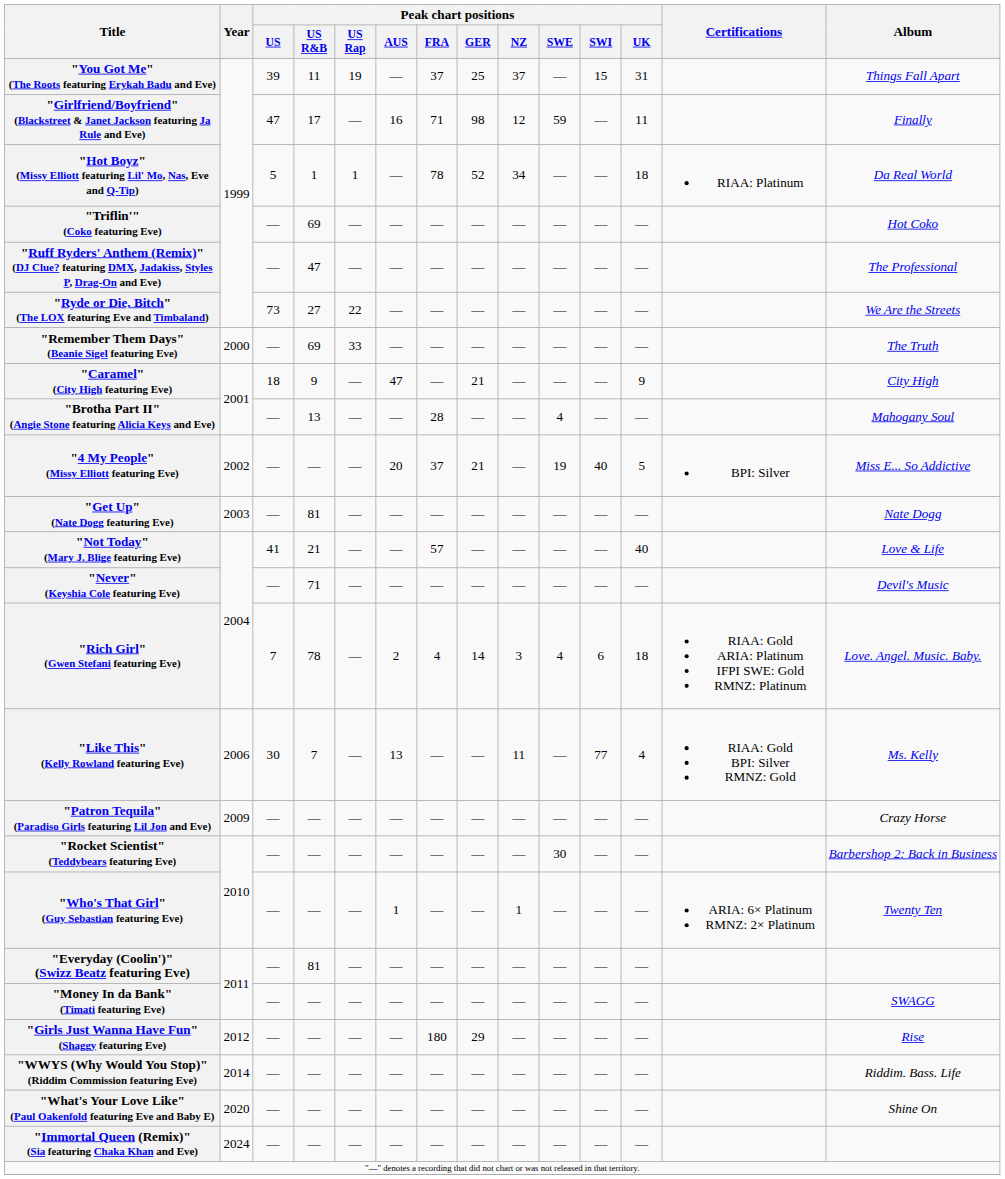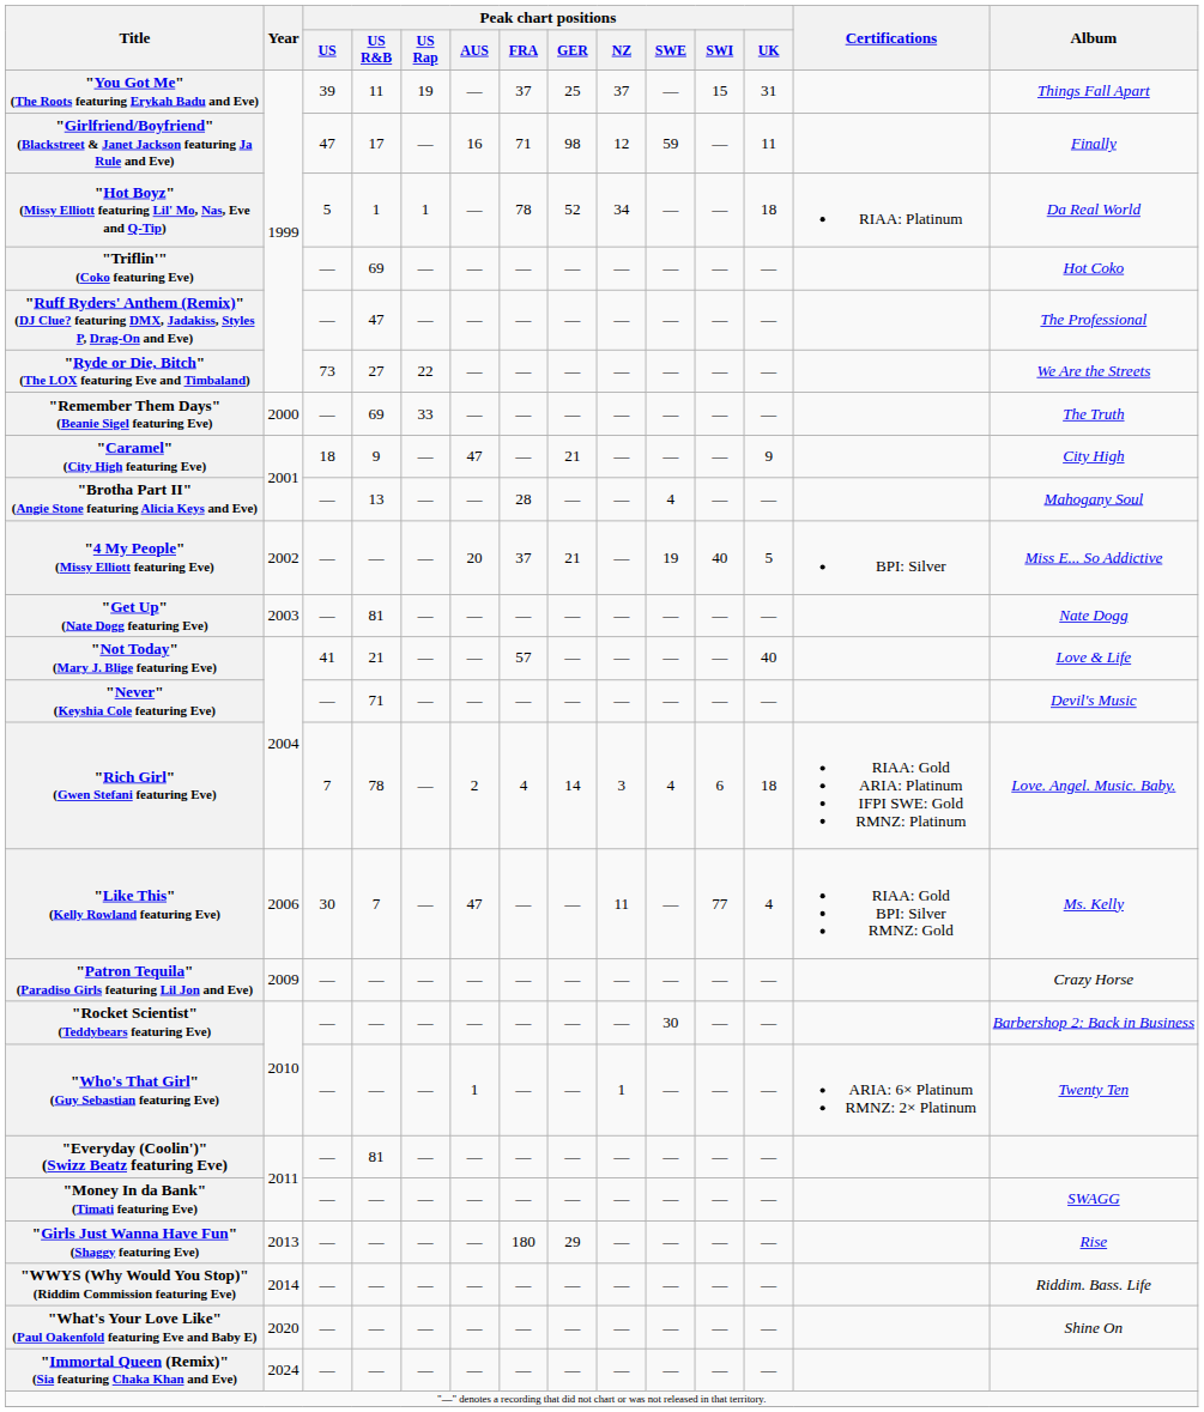"Like This" (Kelly Rowland featuring Eve) | Peak chart positions / AUS: 13 -> 47
"Girls Just Wanna Have Fun" (Shaggy featuring Eve) | Year: 2012 -> 2013
